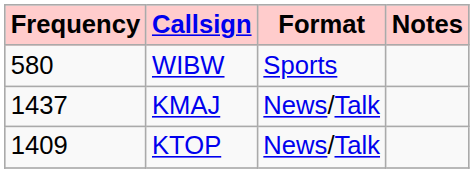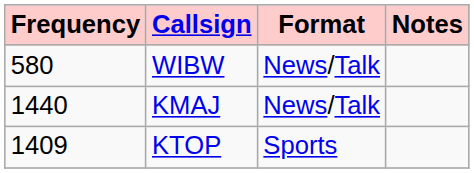WIBW | Format: Sports -> News/Talk
KMAJ | Frequency: 1437 -> 1440
KTOP | Format: News/Talk -> Sports
